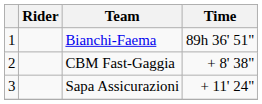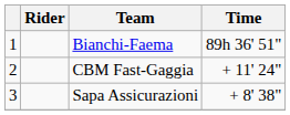CBM Fast-Gaggia | Time: + 8' 38" -> + 11' 24"
Sapa Assicurazioni | Time: + 11' 24" -> + 8' 38"
